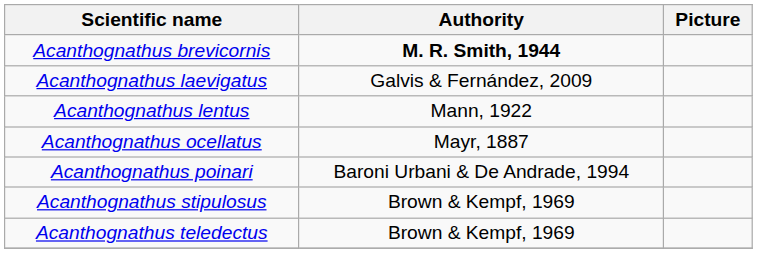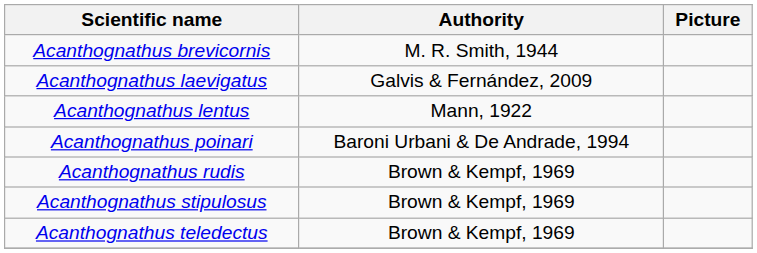Acanthognathus brevicornis | Authority: bold -> normal
- row: Acanthognathus ocellatus | Mayr, 1887
+ row: Acanthognathus rudis | Brown & Kempf, 1969
